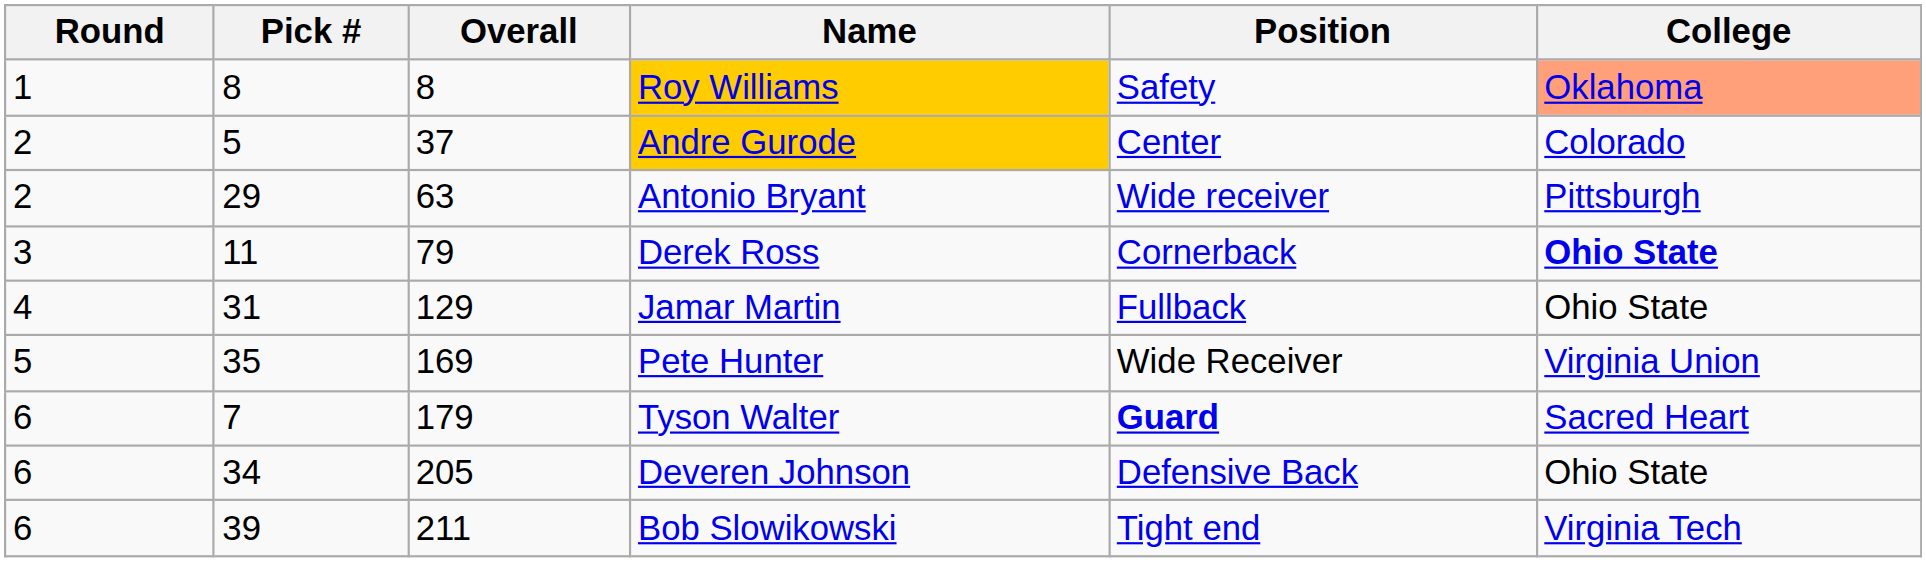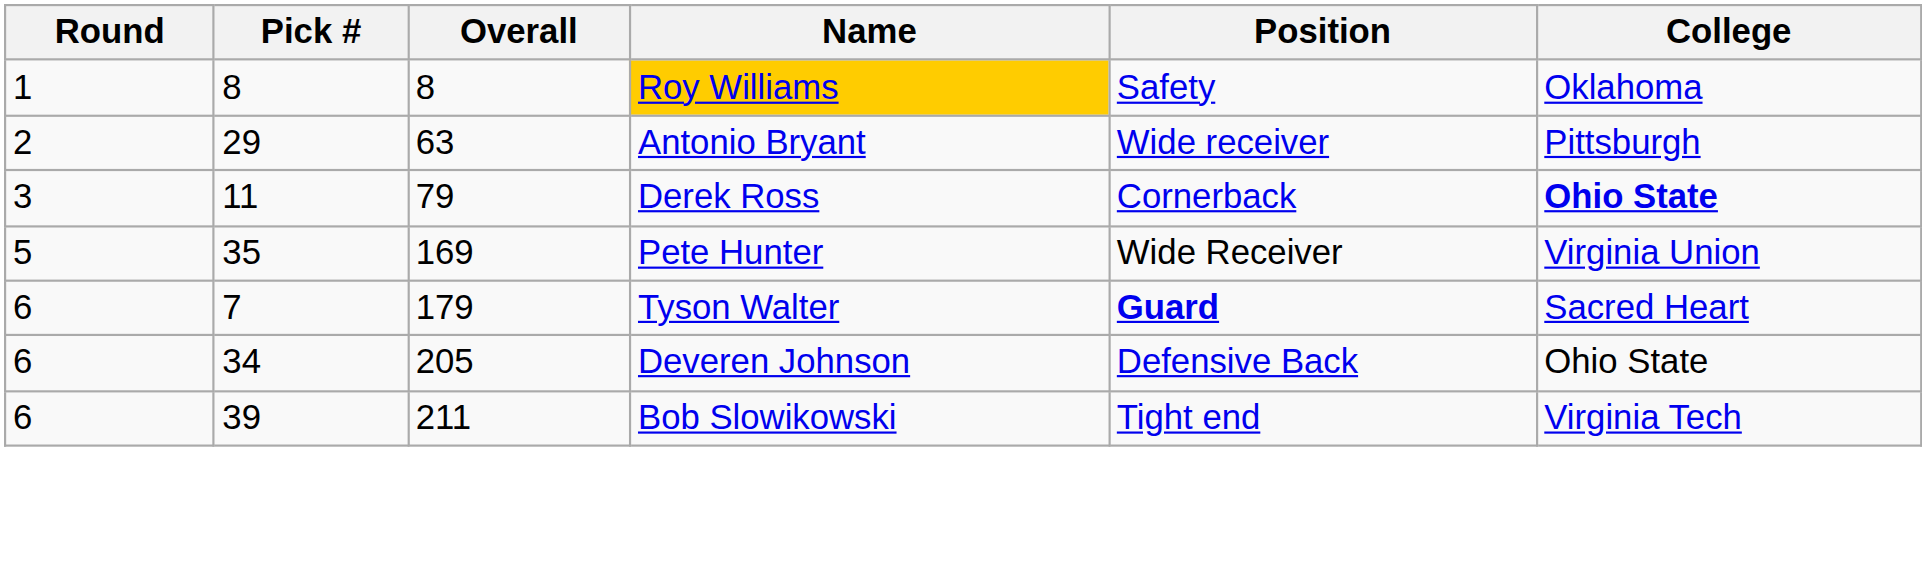Roy Williams | College: lightsalmon background -> no background
- row: 2 | 5 | 37 | Andre Gurode | Center | Colorado
- row: 4 | 31 | 129 | Jamar Martin | Fullback | Ohio State
